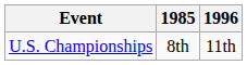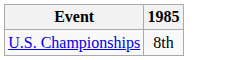- column: 1996 | 11th
